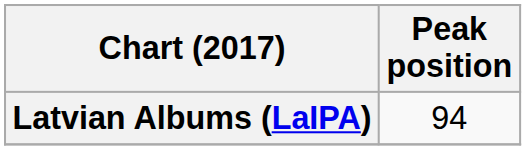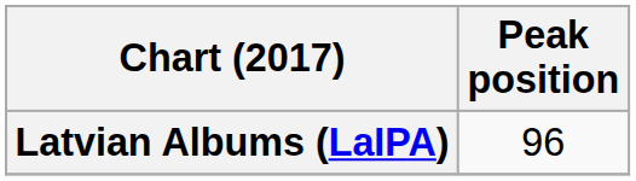Latvian Albums (LaIPA) | Peak position: 94 -> 96
